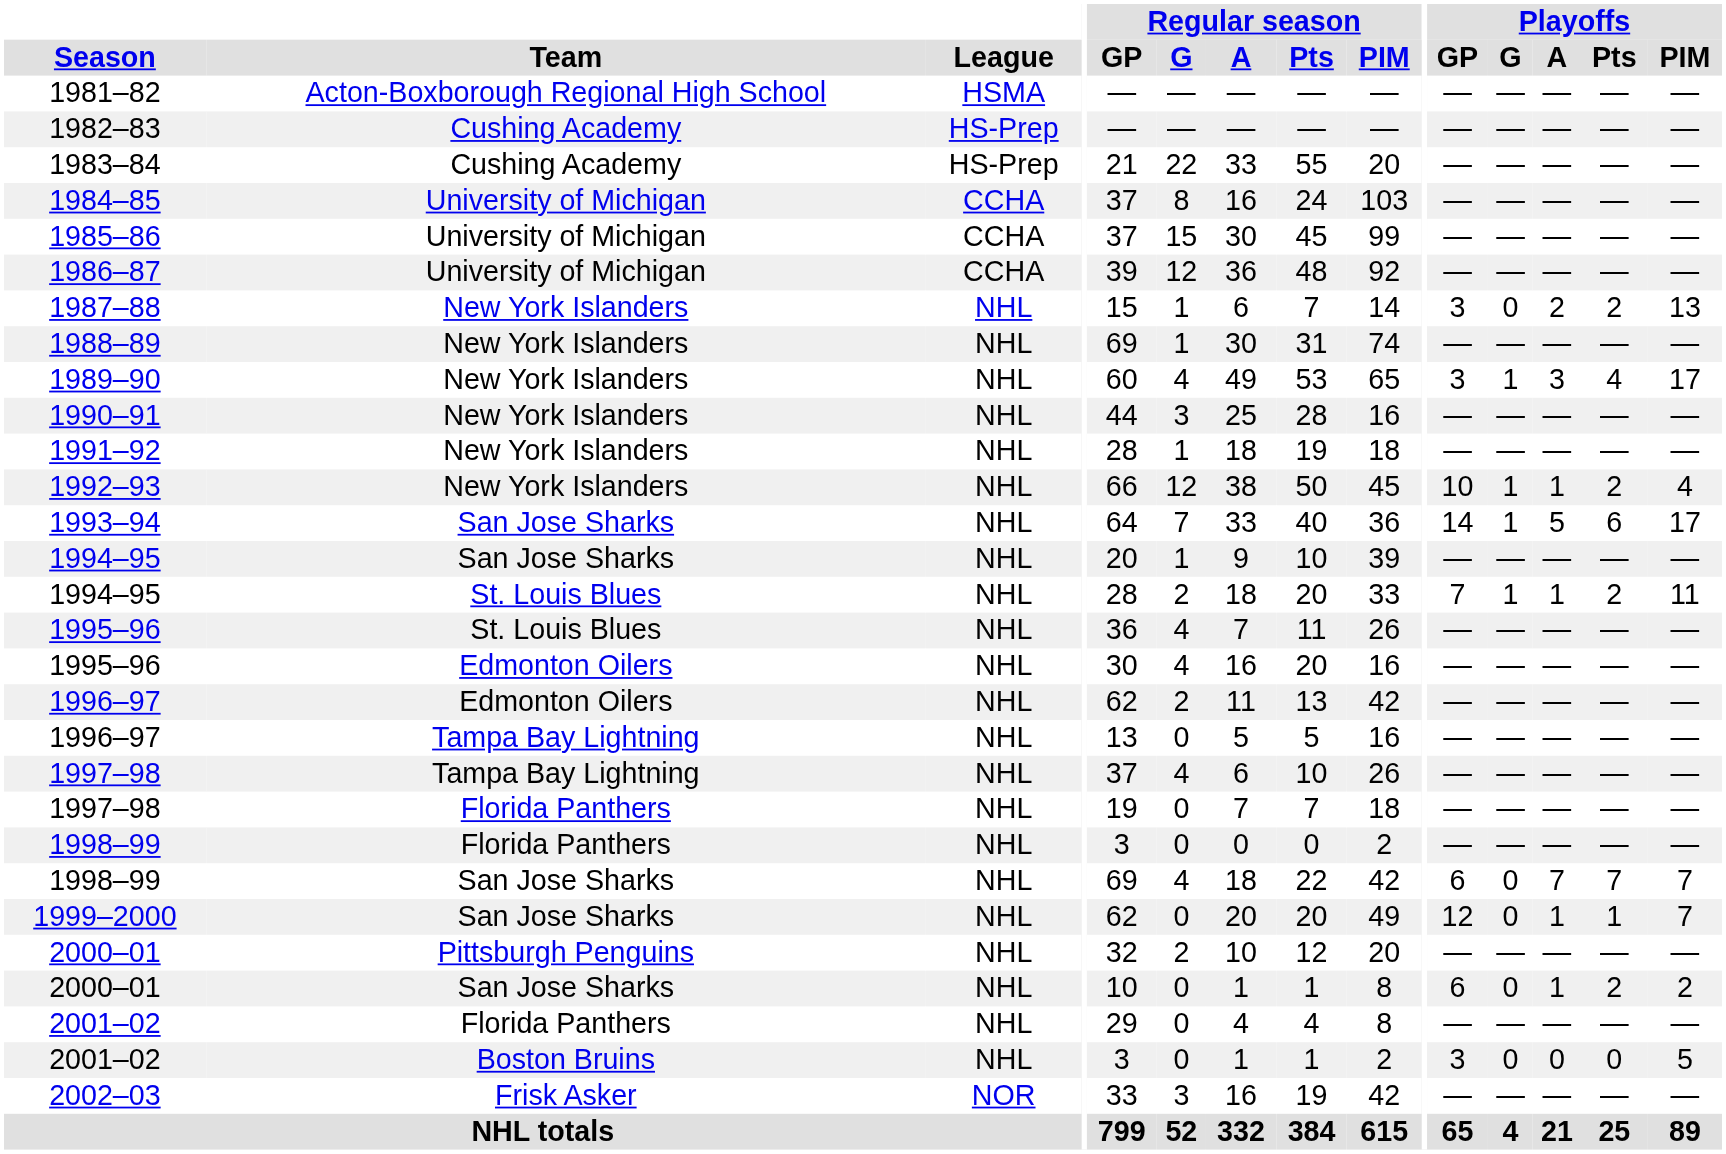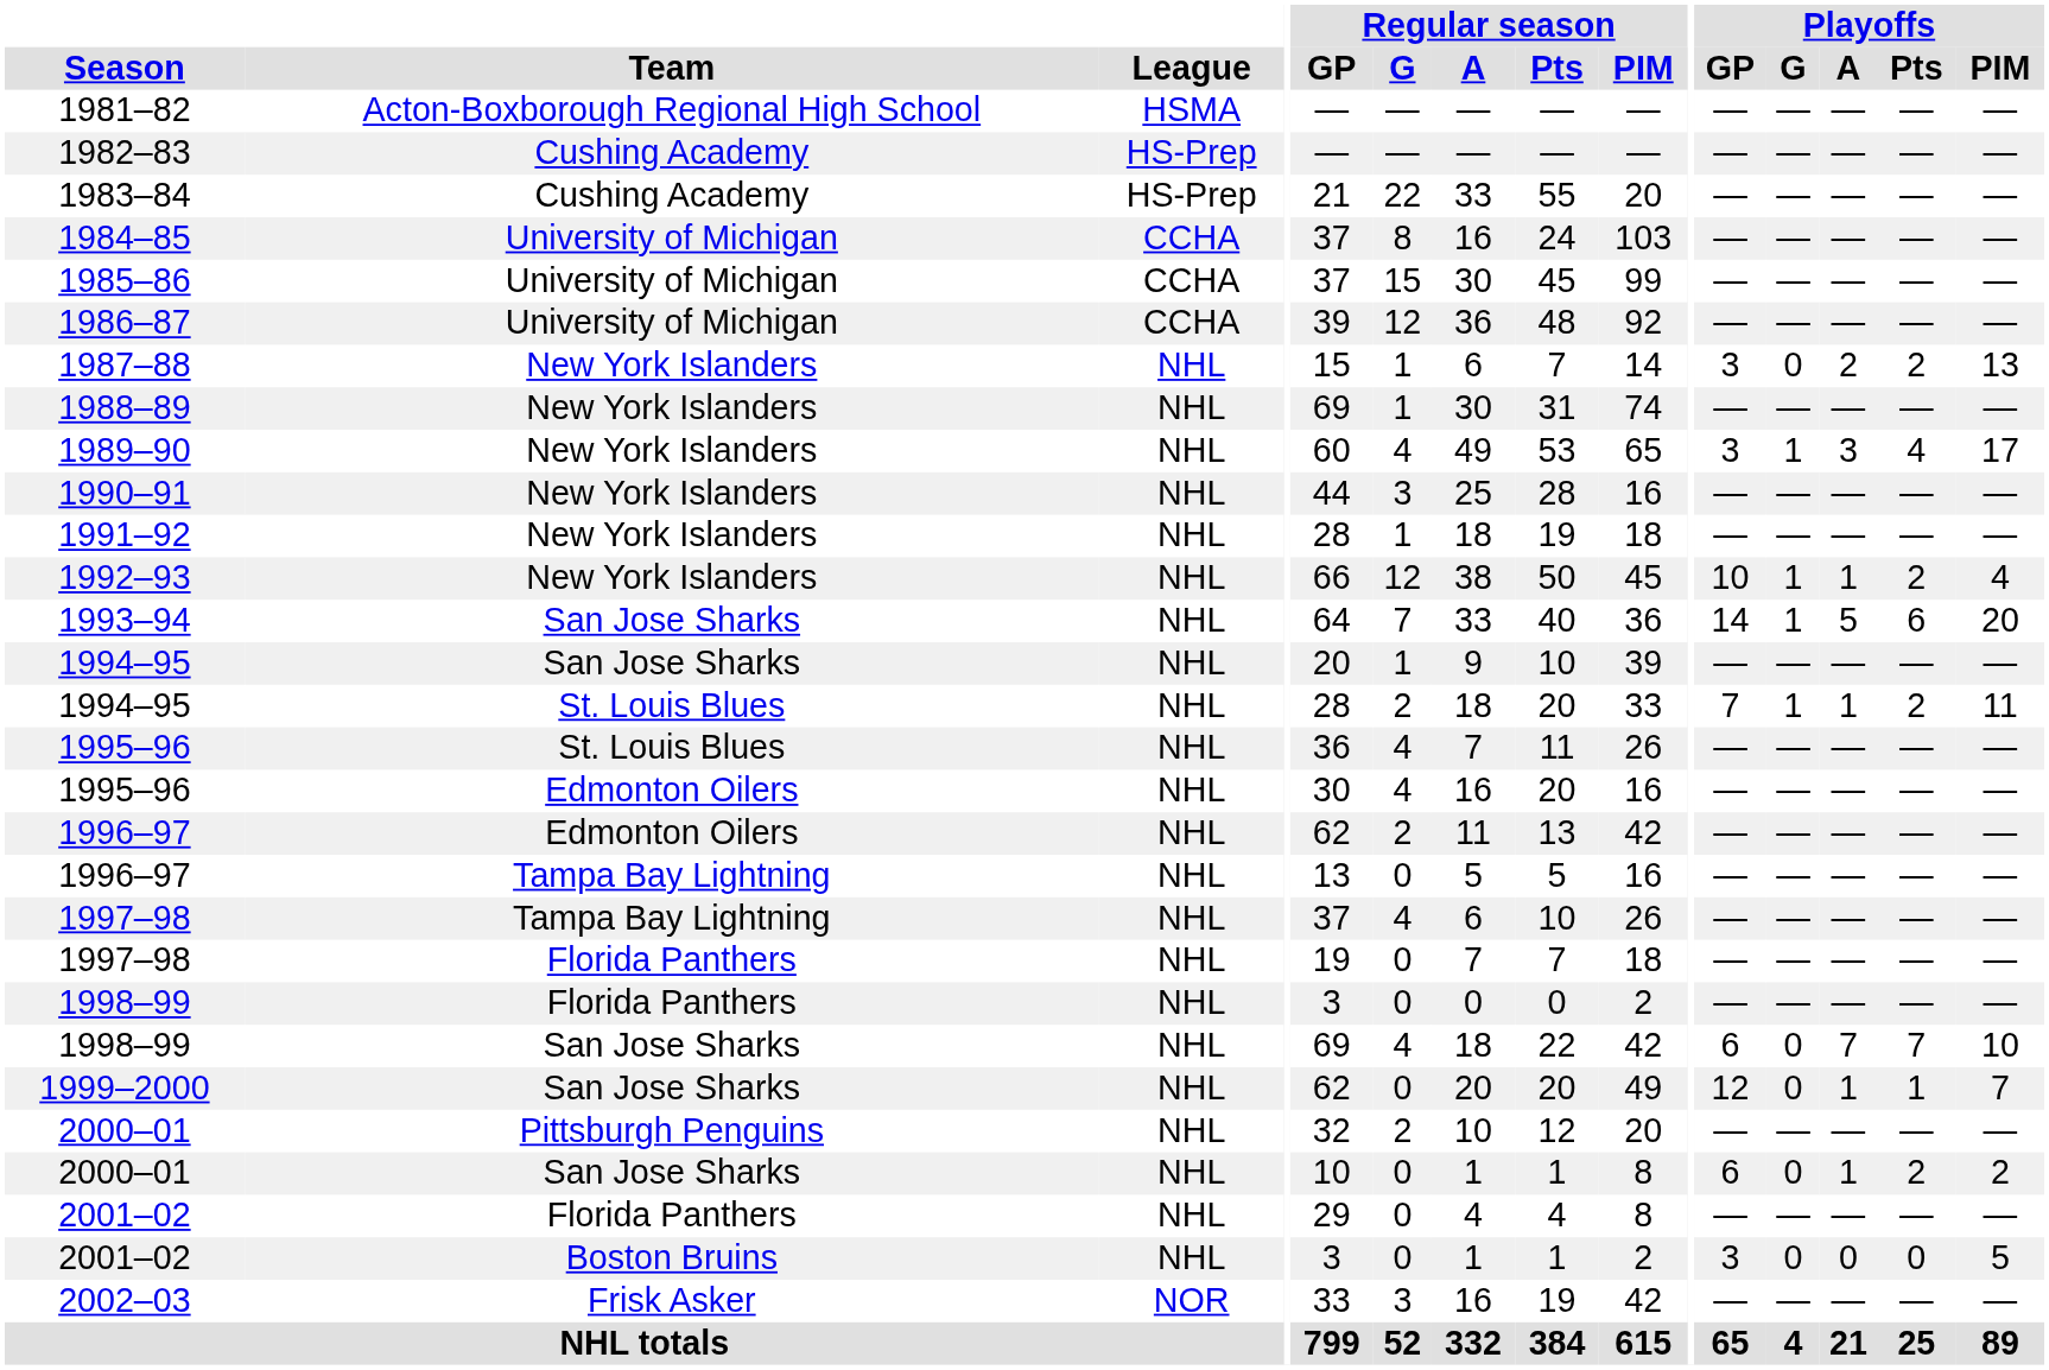1993–94 | Playoffs / PIM: 17 -> 20
1998–99 / San Jose Sharks | Playoffs / PIM: 7 -> 10
